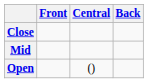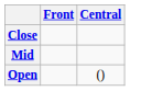- column: Back
